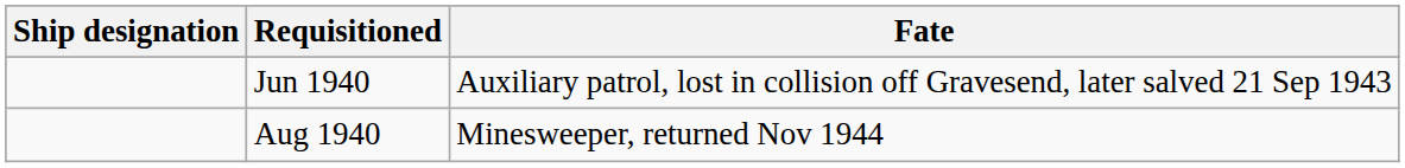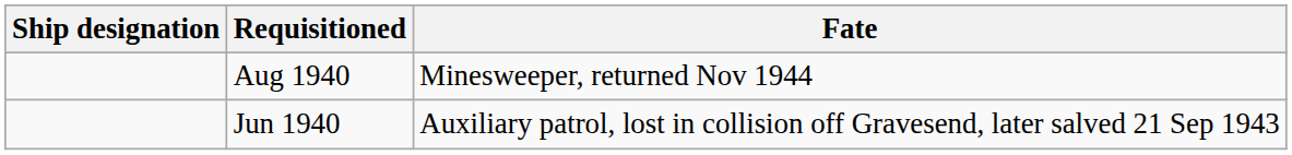rows swapped: Aug 1940 <-> Jun 1940
